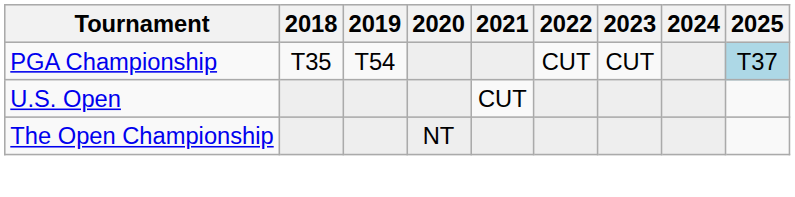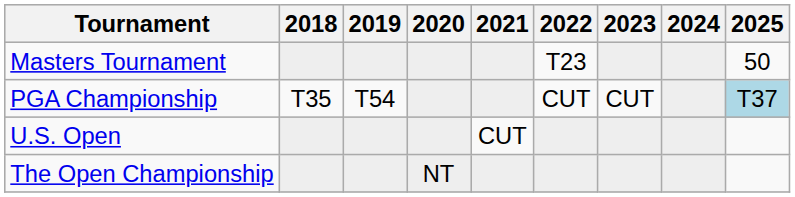+ row: Masters Tournament | T23 | 50
